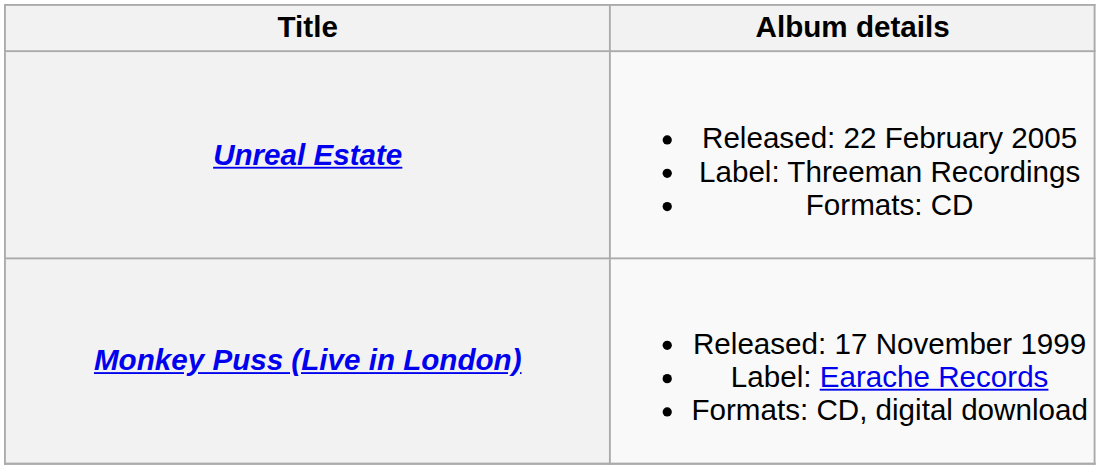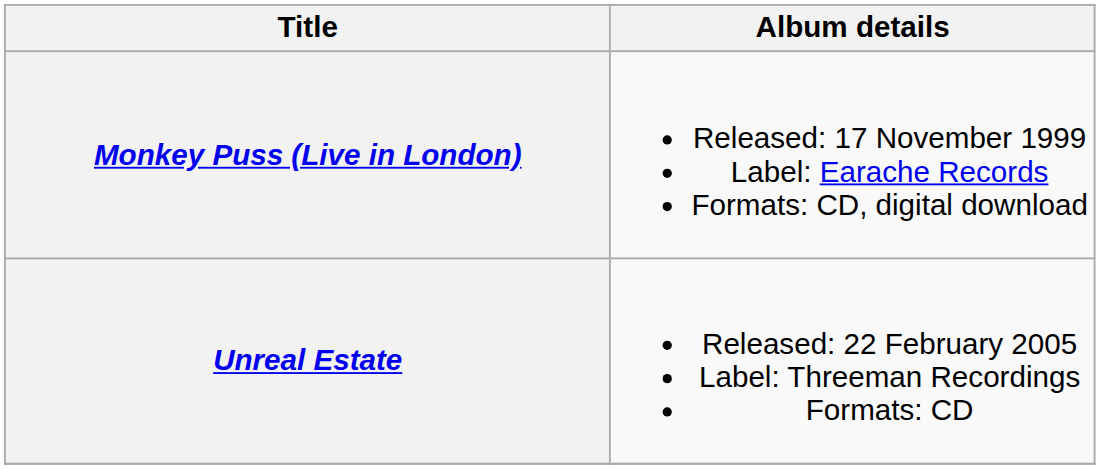rows swapped: Monkey Puss (Live in London) <-> Unreal Estate
